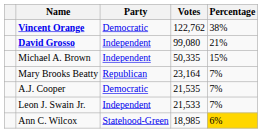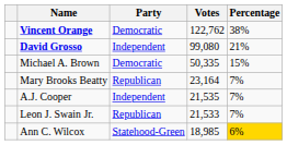Michael A. Brown | Party: Independent -> Democratic
A.J. Cooper | Party: Democratic -> Independent
Leon J. Swain Jr. | Party: Independent -> Republican
